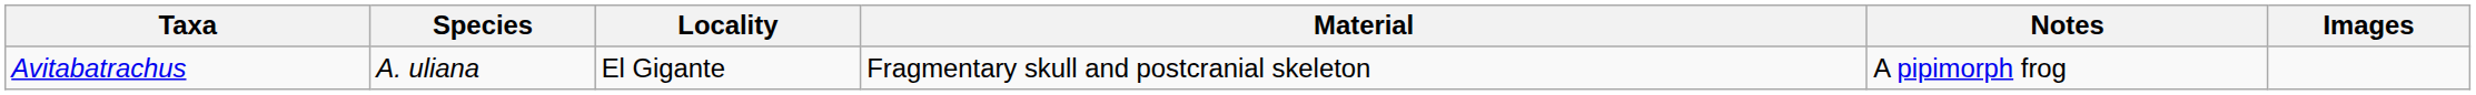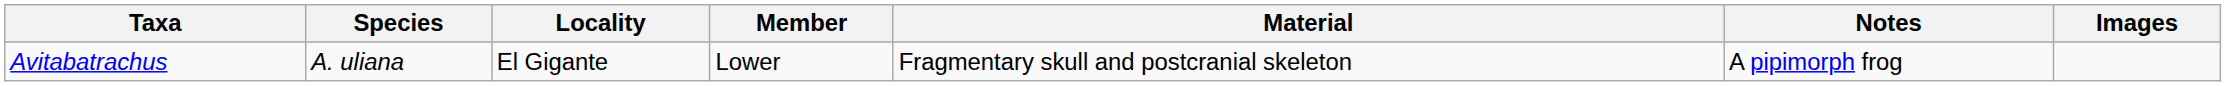+ column: Member | Lower
